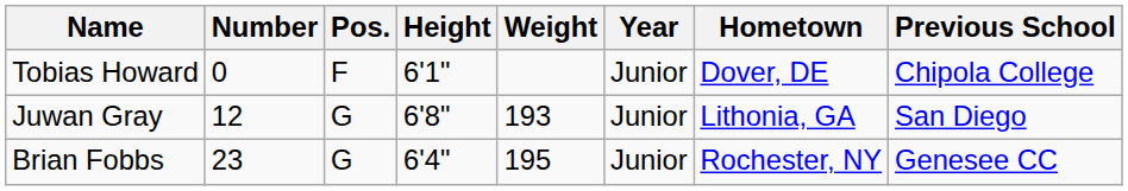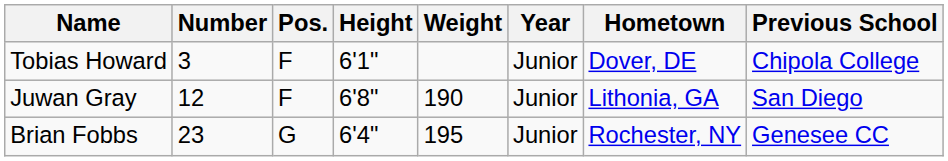Tobias Howard | Number: 0 -> 3
Juwan Gray | Pos.: G -> F
Juwan Gray | Weight: 193 -> 190
